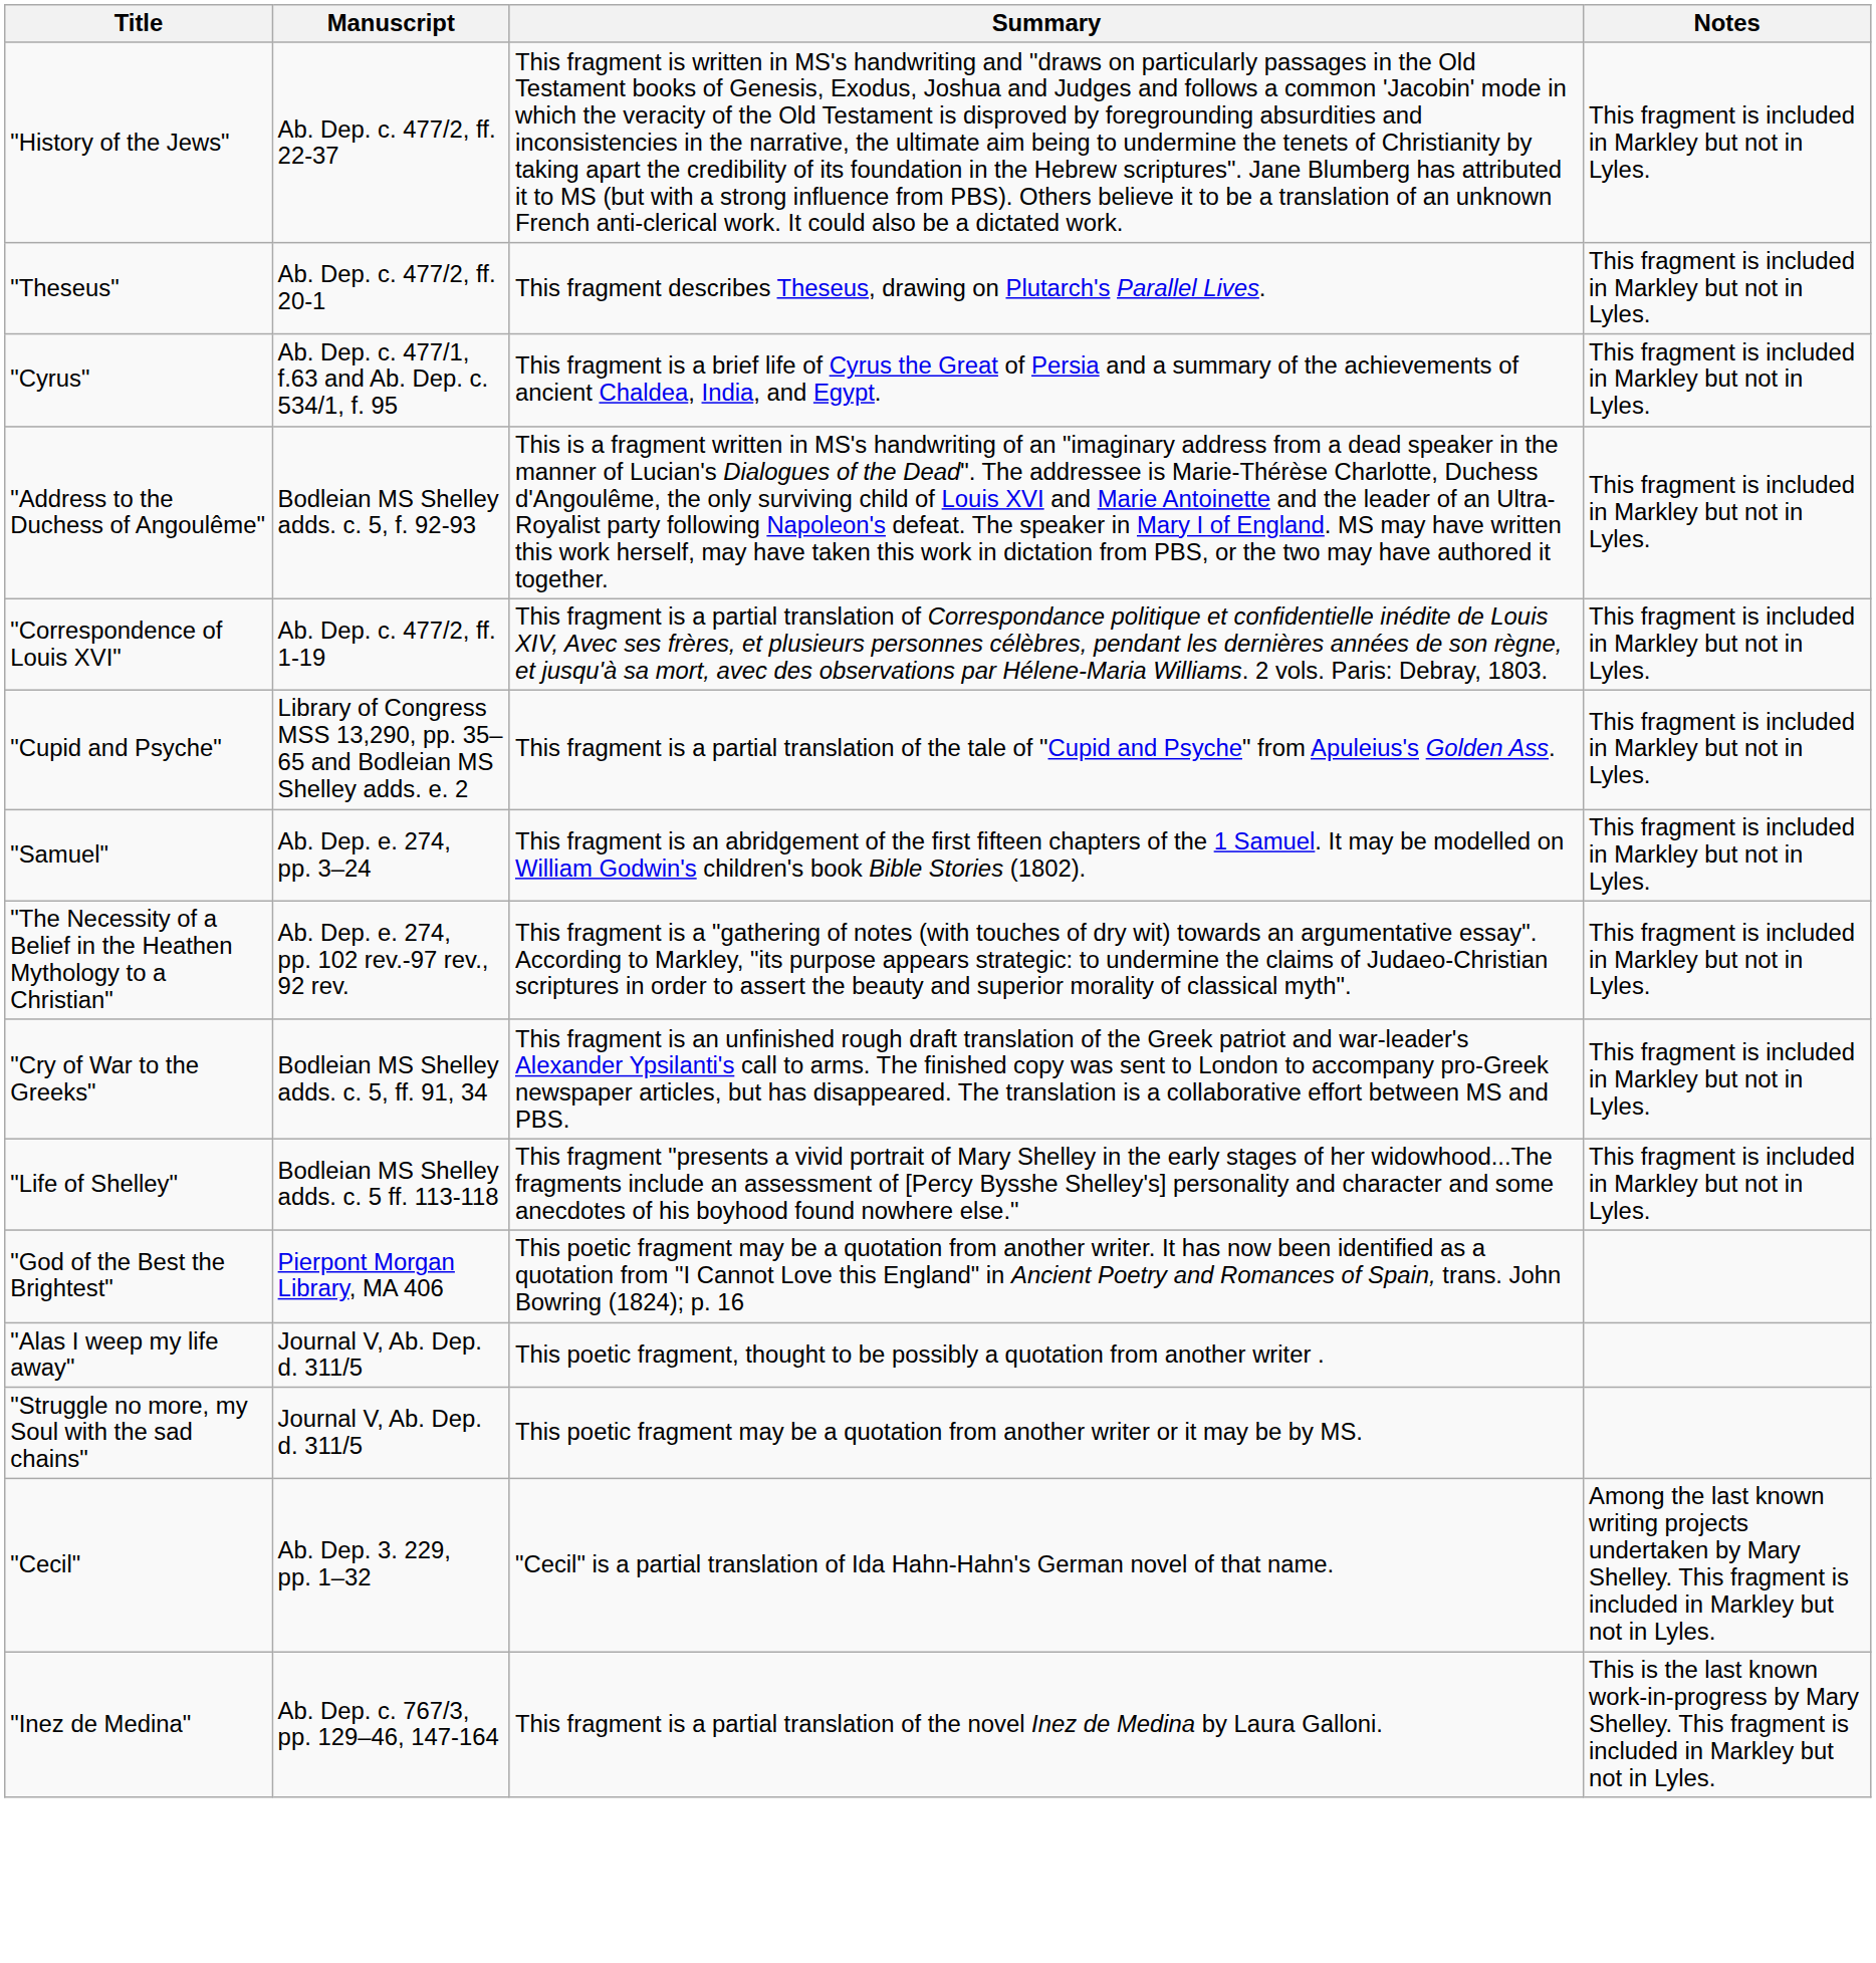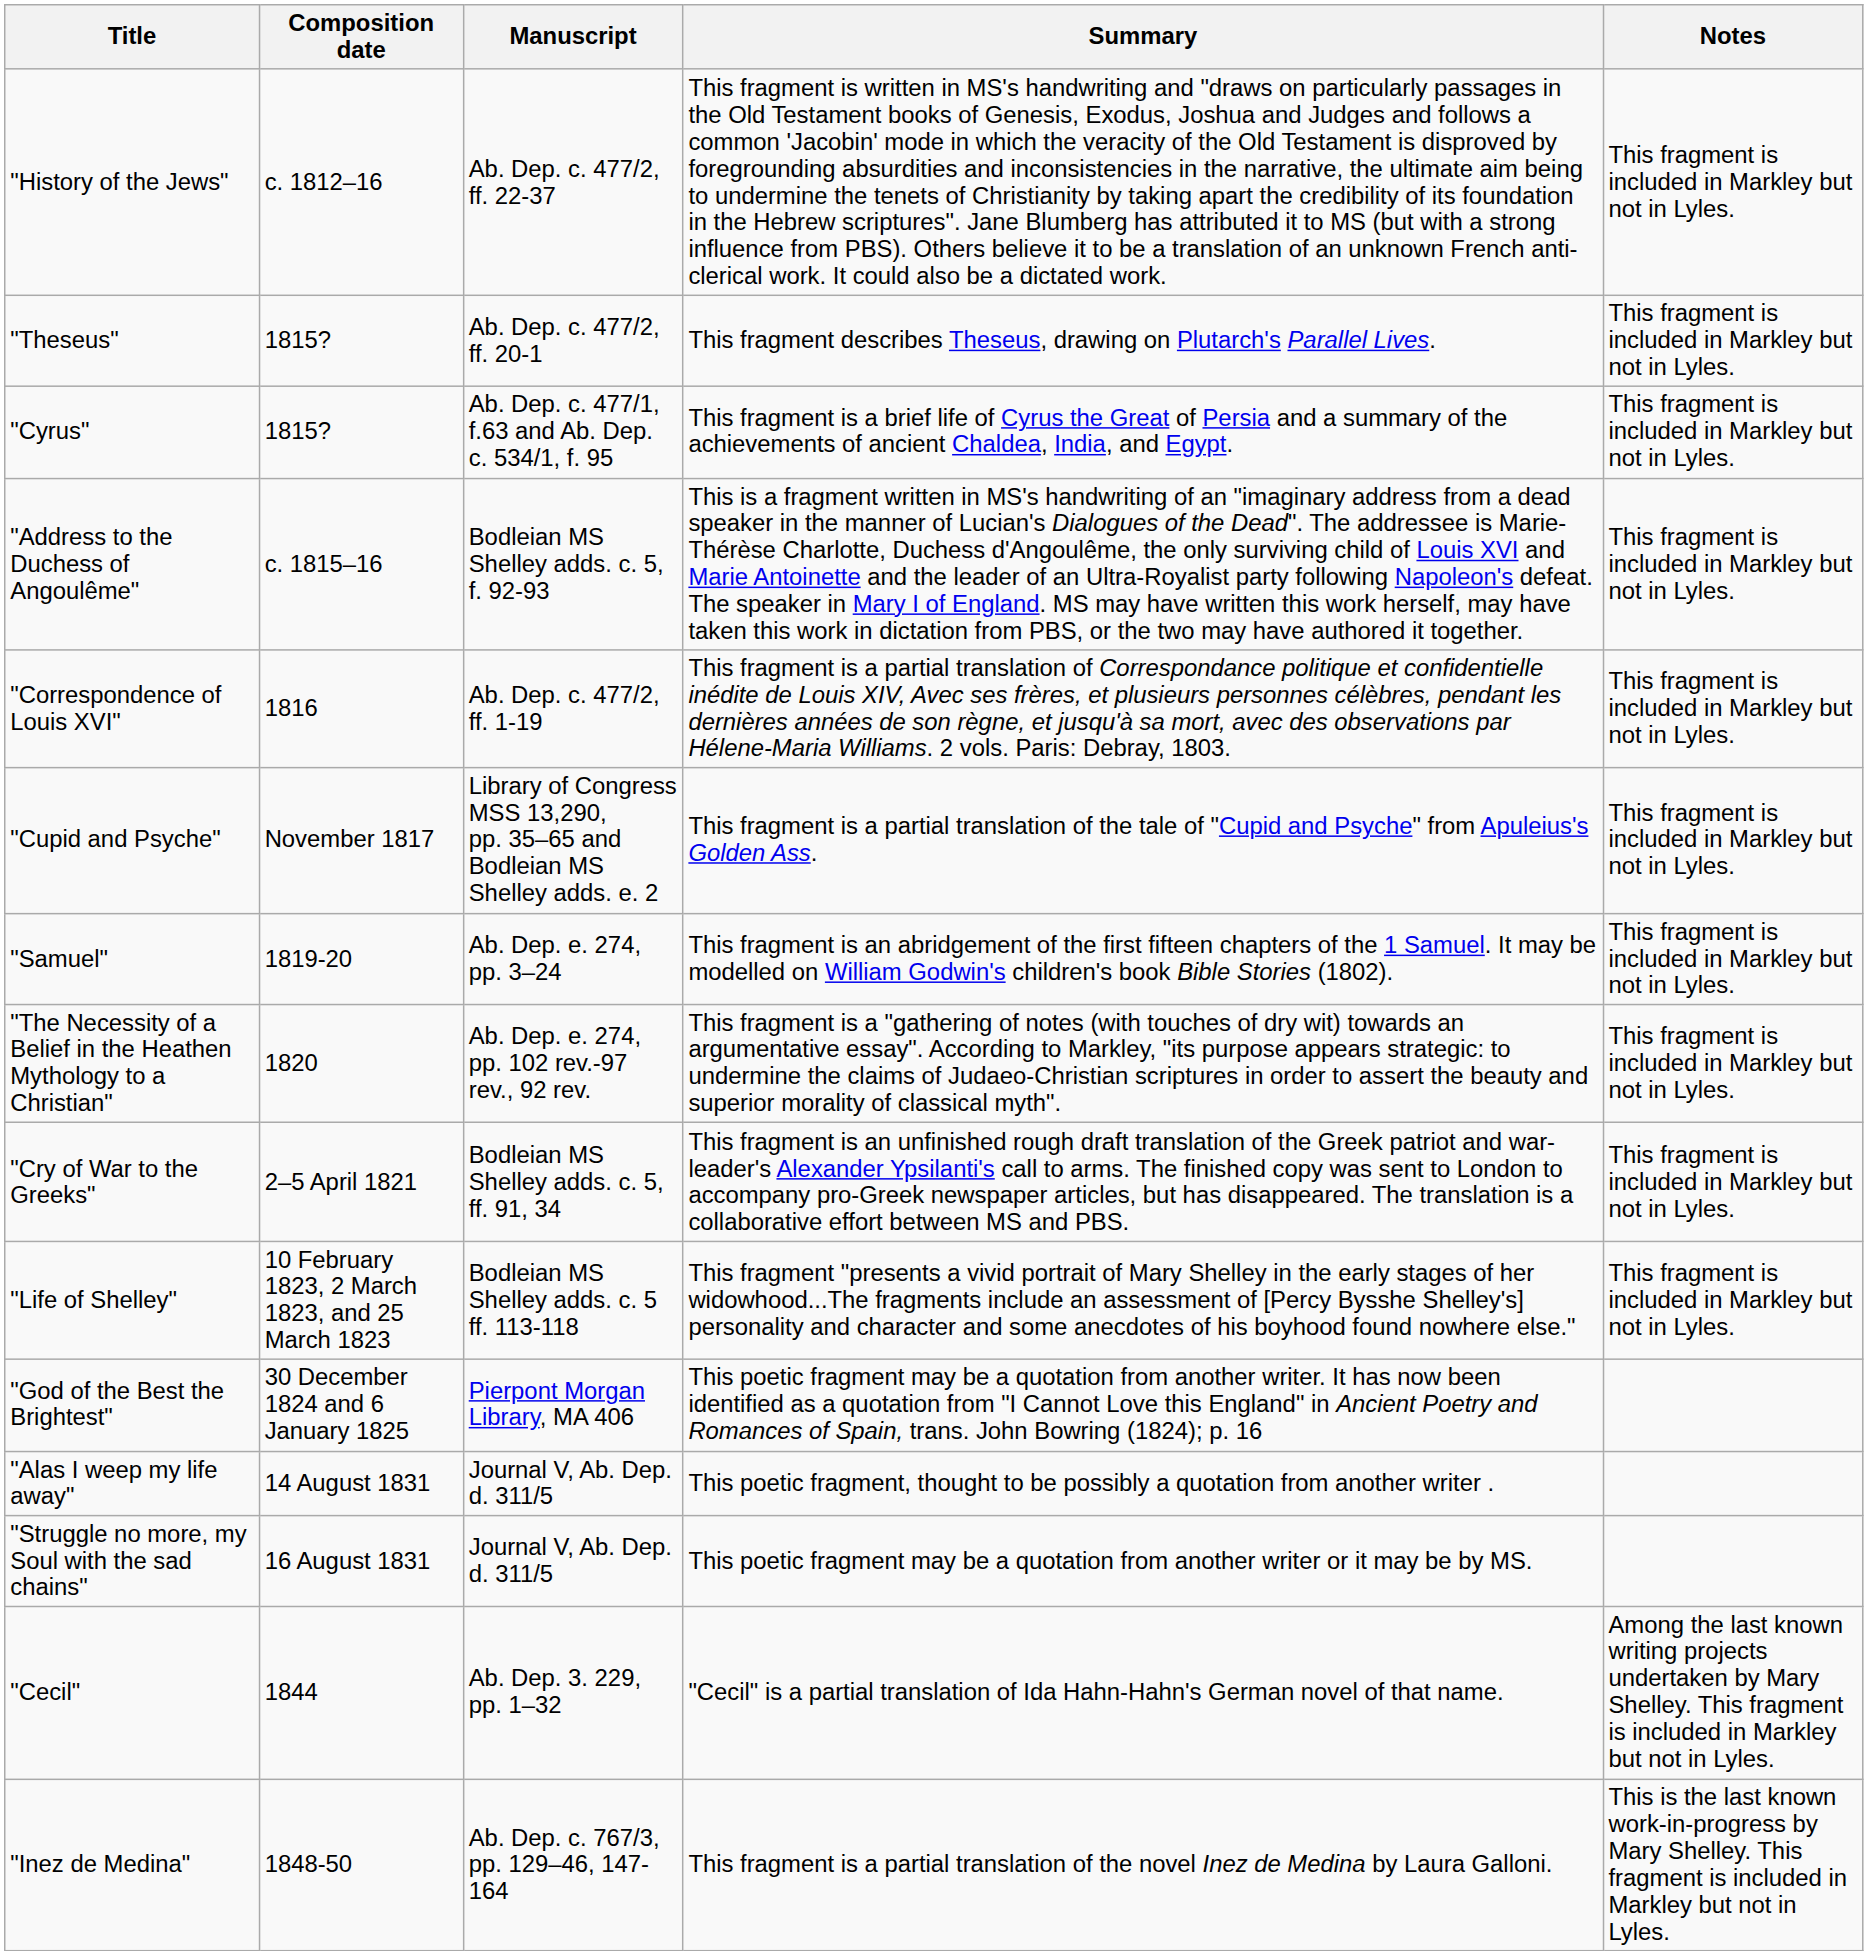+ column: Composition date | c. 1812–16 | 1815? | 1815? | c. 1815–16 | 1816 | November 1817 | 1819-20 | 1820 | 2–5 April 1821 | 10 February 1823, 2 March 1823, and 25 March 1823 | 30 December 1824 and 6 January 1825 | 14 August 1831 | 16 August 1831 | 1844 | 1848-50
